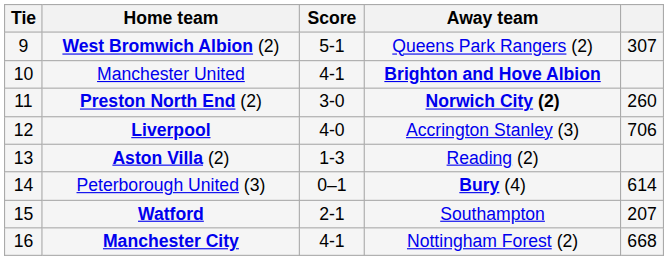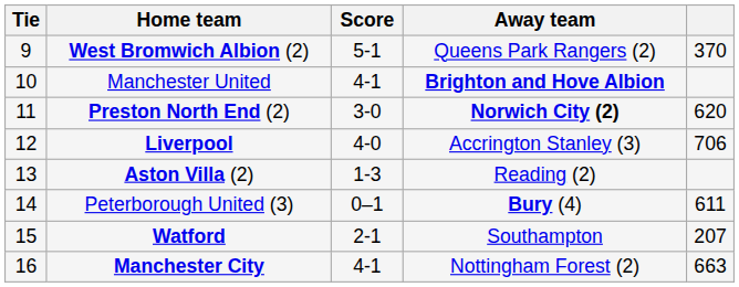West Bromwich Albion (2) | column 5: 307 -> 370
Preston North End (2) | column 5: 260 -> 620
Peterborough United (3) | column 5: 614 -> 611
Manchester City | column 5: 668 -> 663
